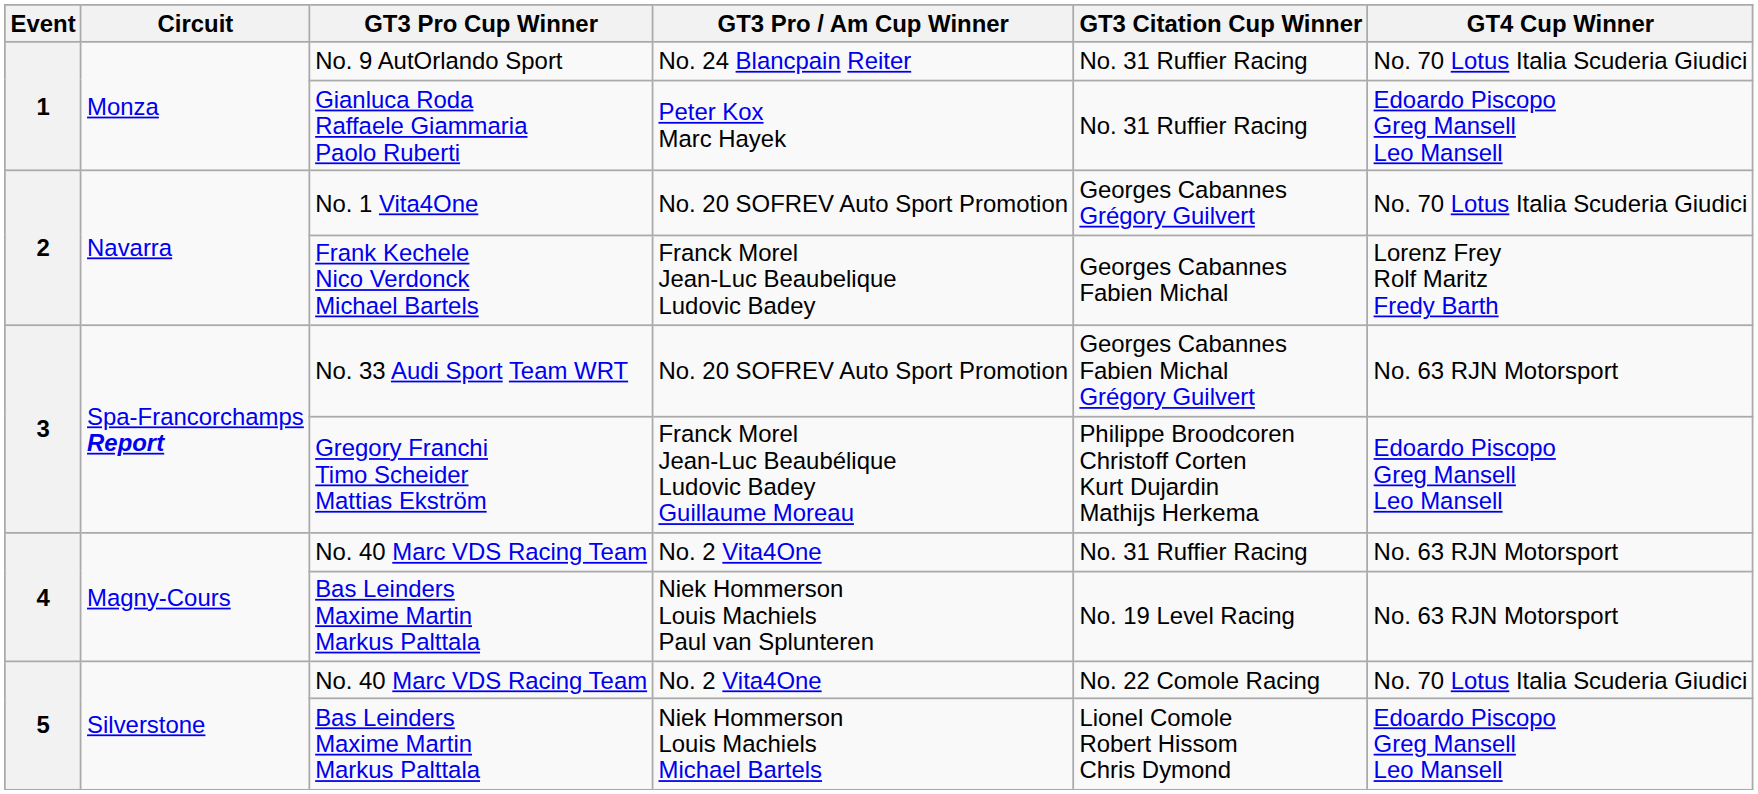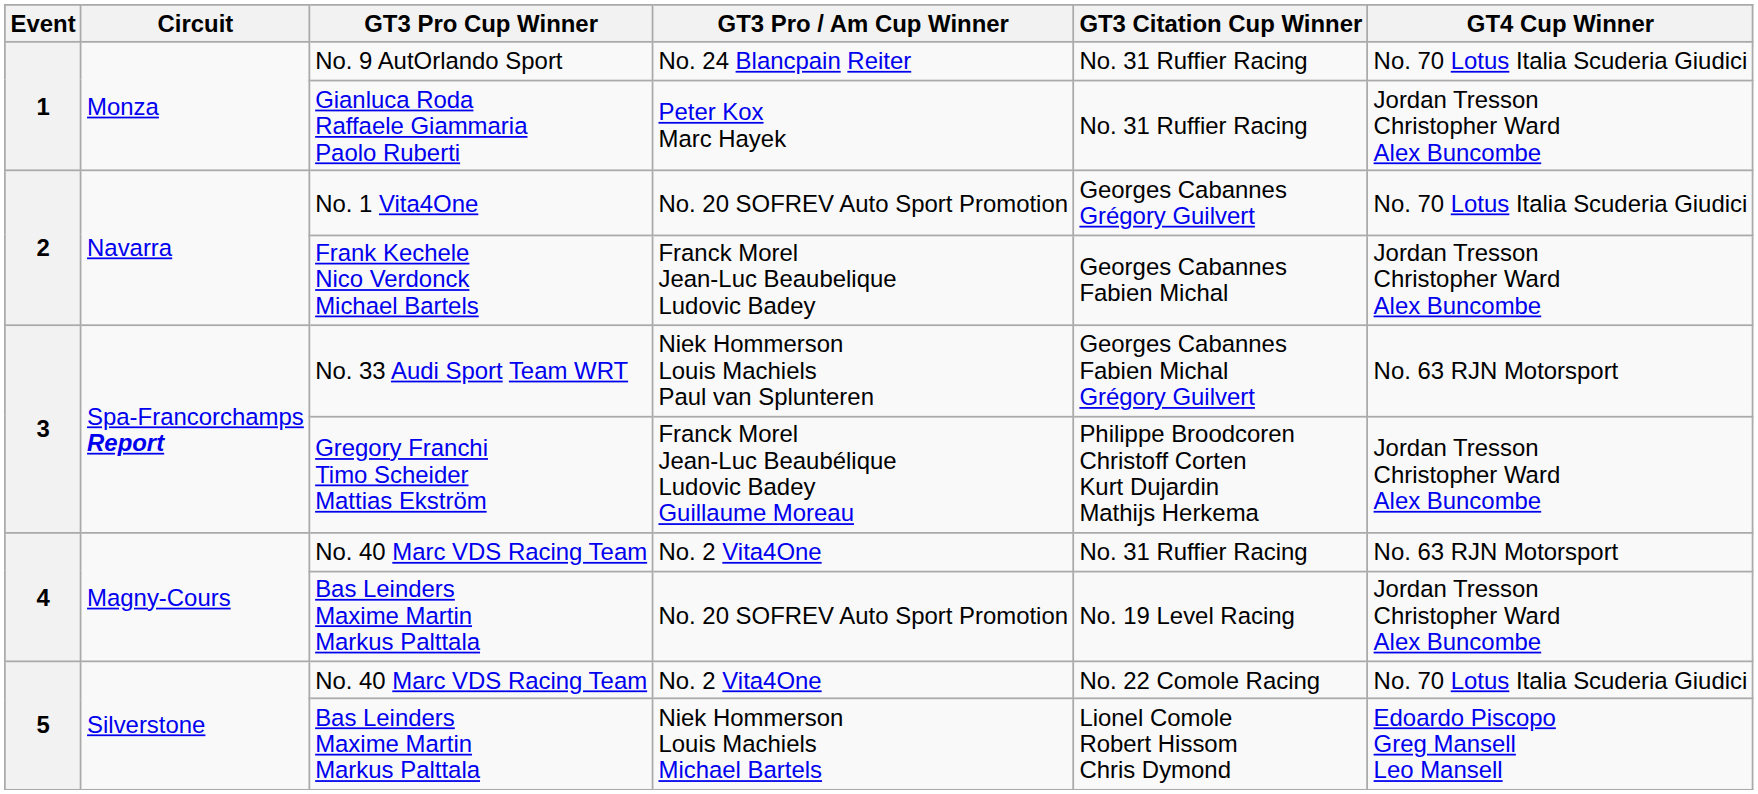Gianluca Roda Raffaele Giammaria Paolo Ruberti | GT4 Cup Winner: Edoardo Piscopo Greg Mansell Leo Mansell -> Jordan Tresson Christopher Ward Alex Buncombe
Frank Kechele Nico Verdonck Michael Bartels | GT4 Cup Winner: Lorenz Frey Rolf Maritz Fredy Barth -> Jordan Tresson Christopher Ward Alex Buncombe
No. 33 Audi Sport Team WRT | GT3 Pro / Am Cup Winner: No. 20 SOFREV Auto Sport Promotion -> Niek Hommerson Louis Machiels Paul van Splunteren
Gregory Franchi Timo Scheider Mattias Ekström | GT4 Cup Winner: Edoardo Piscopo Greg Mansell Leo Mansell -> Jordan Tresson Christopher Ward Alex Buncombe
4 / Bas Leinders Maxime Martin Markus Palttala | GT3 Pro / Am Cup Winner: Niek Hommerson Louis Machiels Paul van Splunteren -> No. 20 SOFREV Auto Sport Promotion
4 / Bas Leinders Maxime Martin Markus Palttala | GT4 Cup Winner: No. 63 RJN Motorsport -> Jordan Tresson Christopher Ward Alex Buncombe
